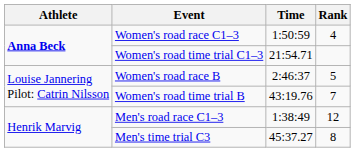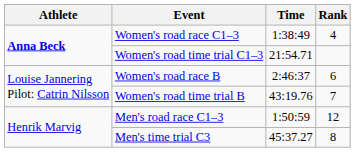Women's road race C1–3 | Time: 1:50:59 -> 1:38:49
Women's road race B | Rank: 5 -> 6
Men's road race C1–3 | Time: 1:38:49 -> 1:50:59
